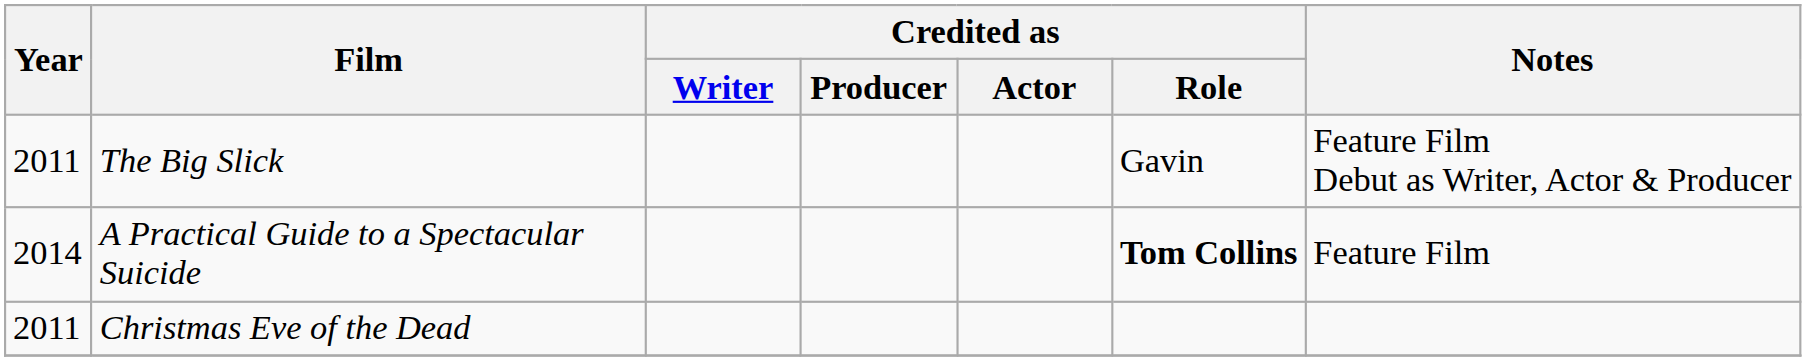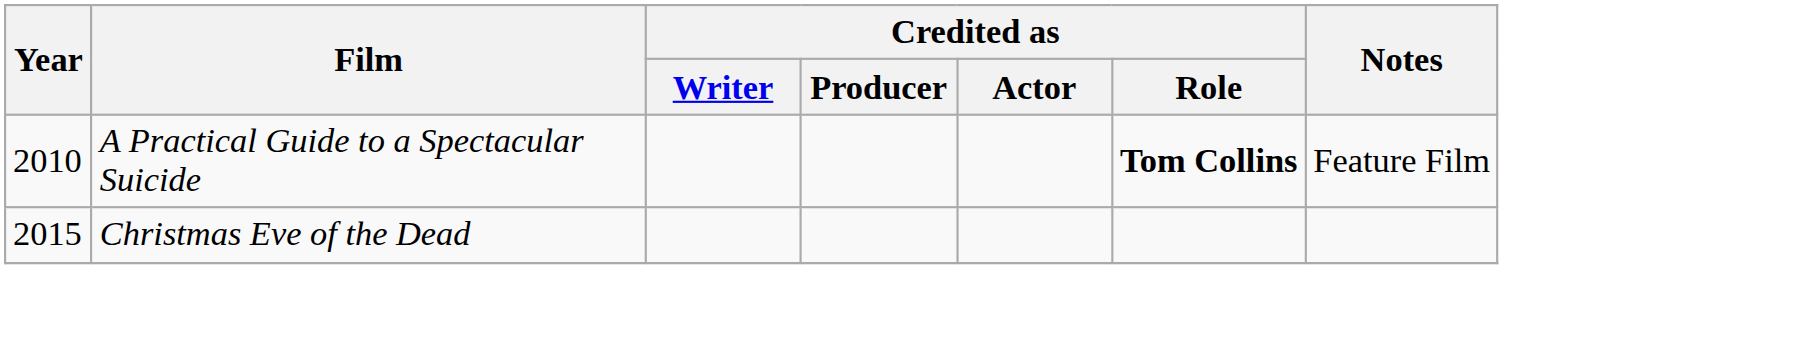- row: 2011 | The Big Slick | Gavin | Feature Film Debut as Writer, Actor & Producer
A Practical Guide to a Spectacular Suicide | Year: 2014 -> 2010
Christmas Eve of the Dead | Year: 2011 -> 2015
